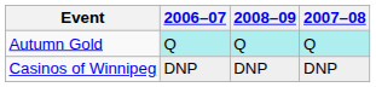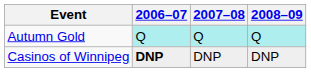columns swapped: 2007–08 <-> 2008–09
Casinos of Winnipeg | 2006–07: normal -> bold
